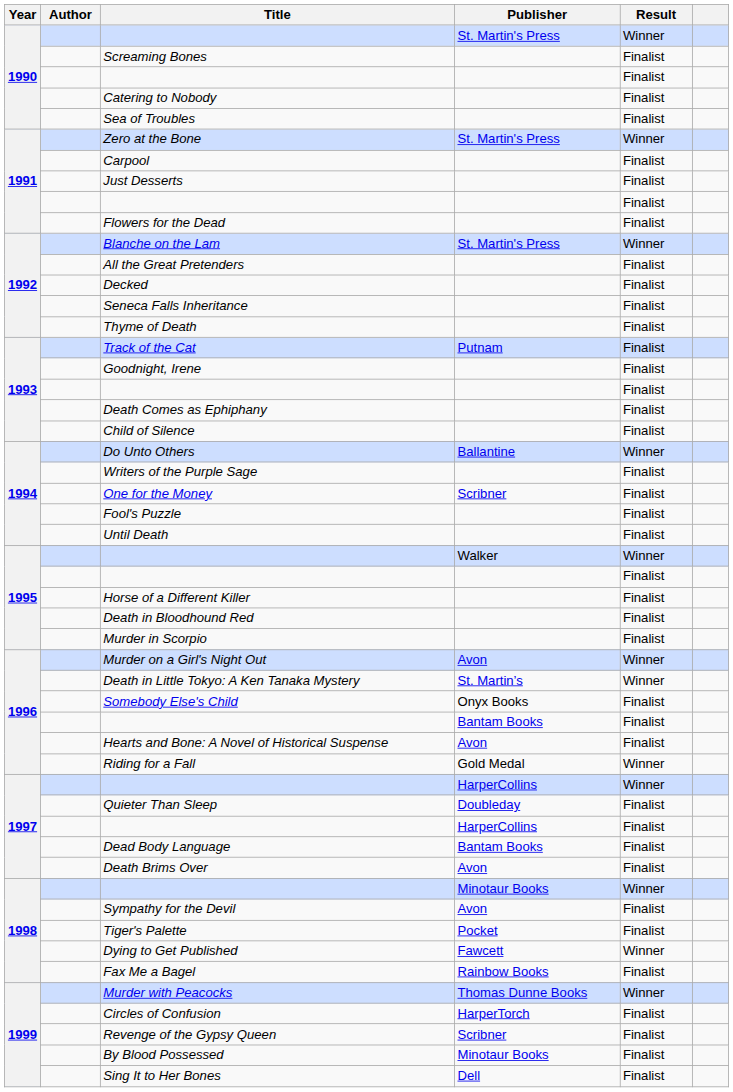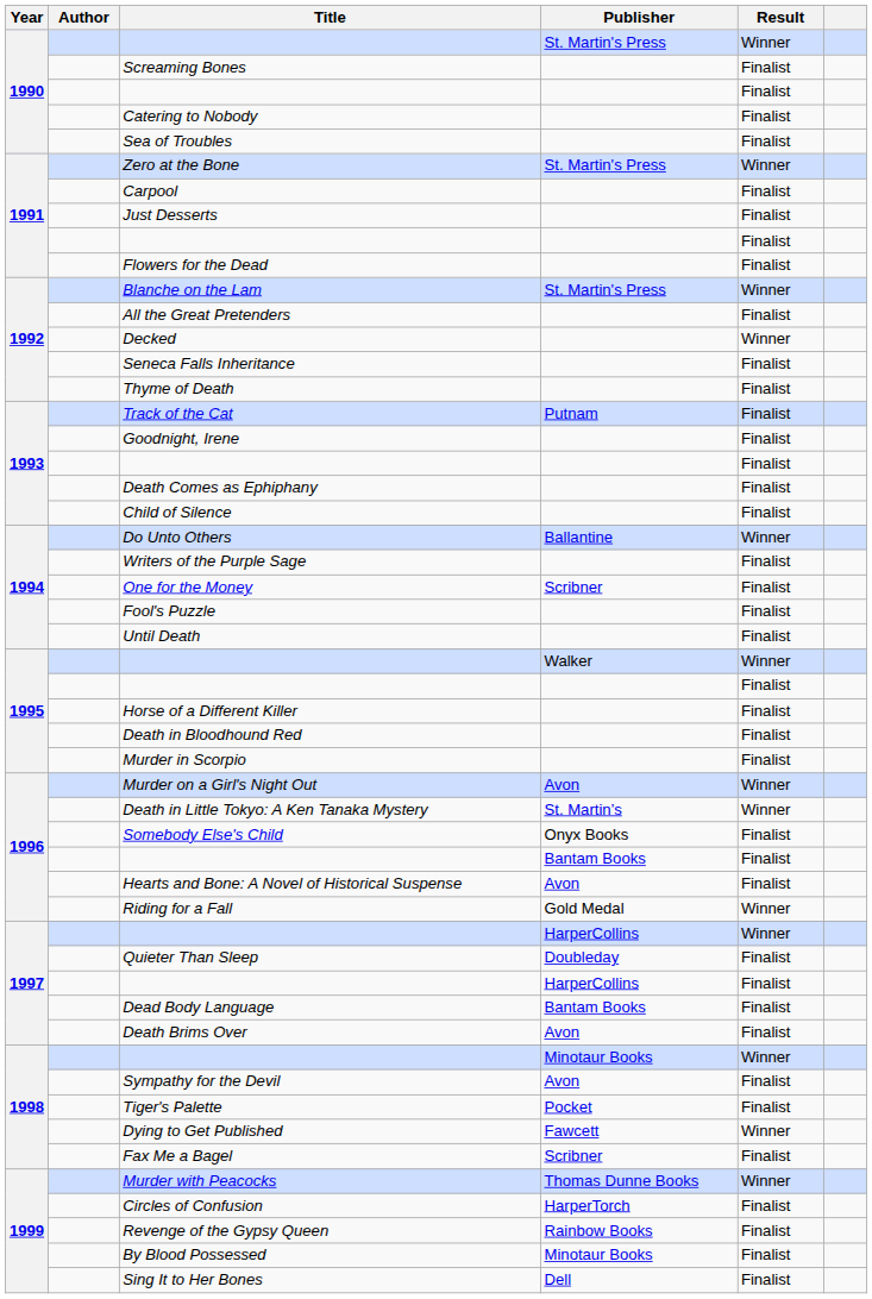Decked | Result: Finalist -> Winner
Fax Me a Bagel | Publisher: Rainbow Books -> Scribner
Revenge of the Gypsy Queen | Publisher: Scribner -> Rainbow Books
